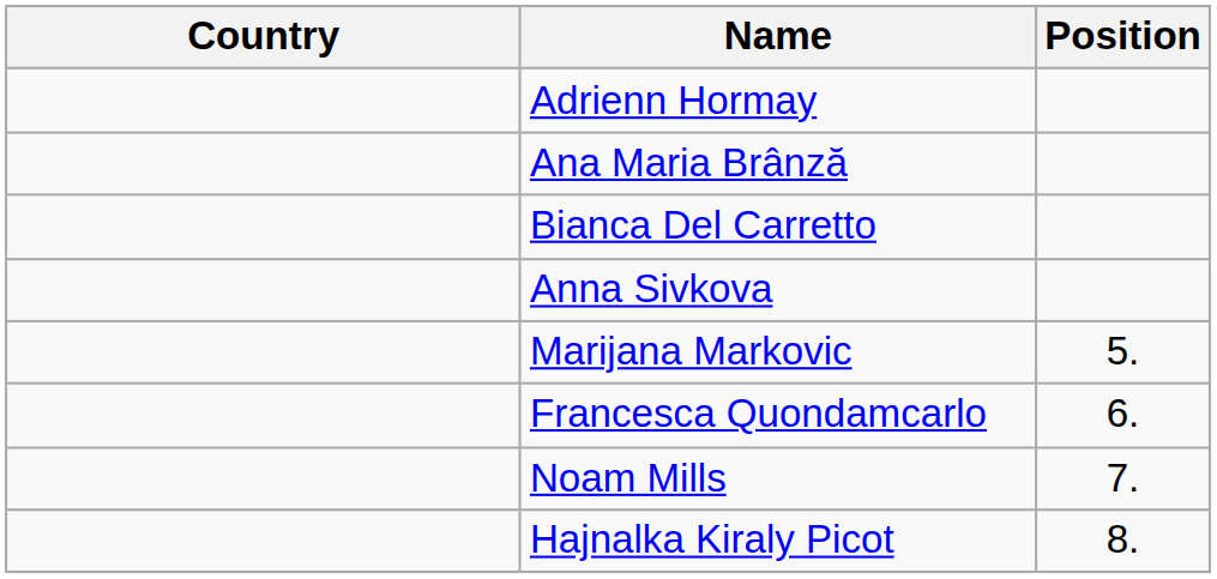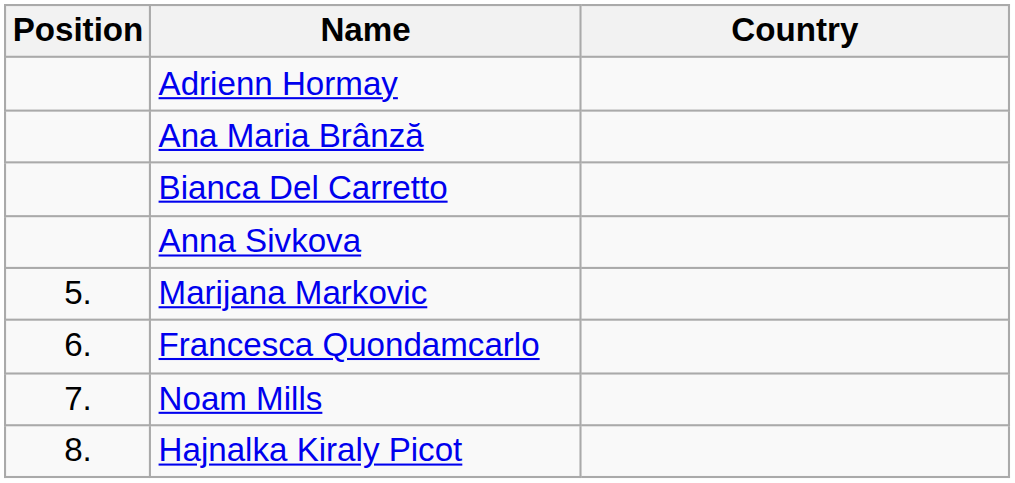columns swapped: Position <-> Country
